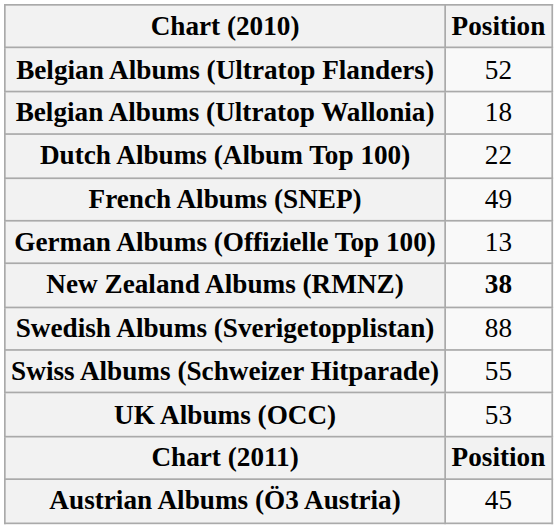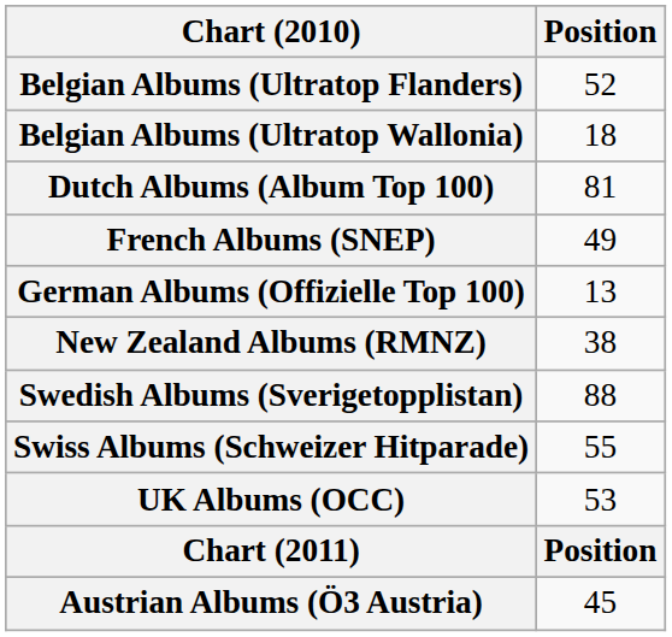Dutch Albums (Album Top 100) | Position: 22 -> 81
New Zealand Albums (RMNZ) | Position: bold -> normal
